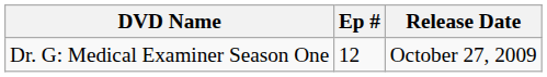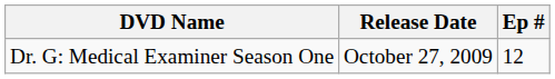columns swapped: Ep # <-> Release Date
